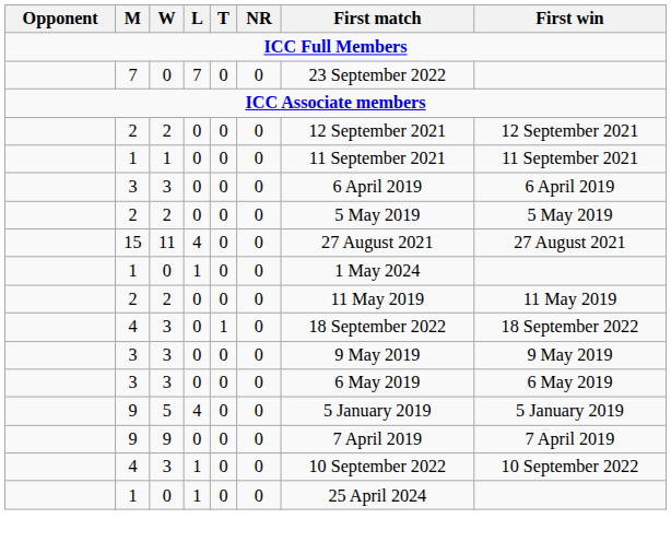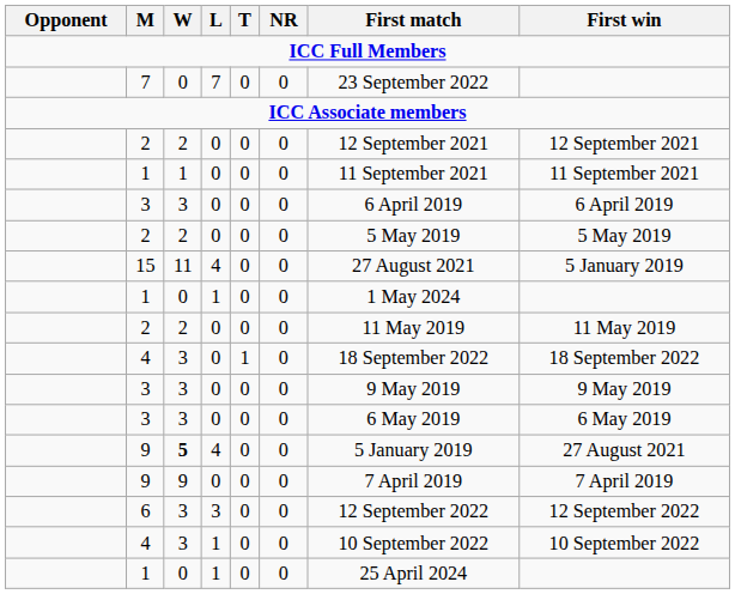15 | First win: 27 August 2021 -> 5 January 2019
9 / 4 | W: normal -> bold
9 / 4 | First win: 5 January 2019 -> 27 August 2021
+ row: 6 | 3 | 3 | 0 | 0 | 12 September 2022 | 12 September 2022
